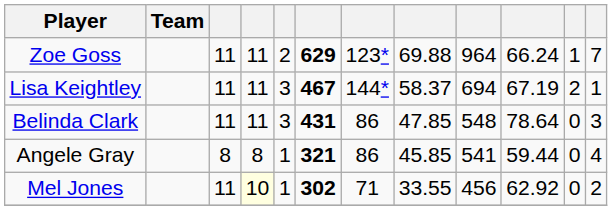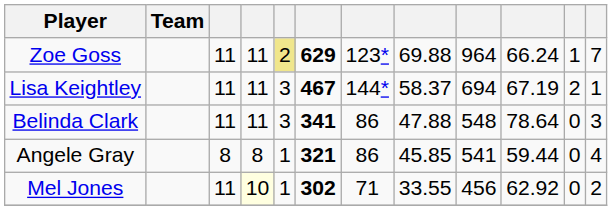Zoe Goss | column 5: no background -> khaki background
Belinda Clark | column 6: 431 -> 341
Belinda Clark | column 8: 47.85 -> 47.88
